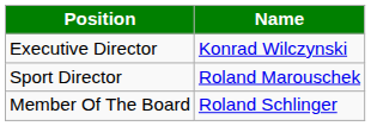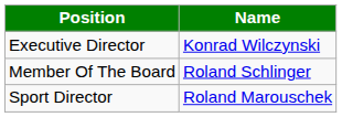rows swapped: Sport Director <-> Member Of The Board
